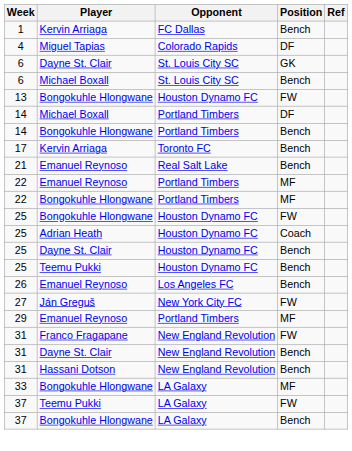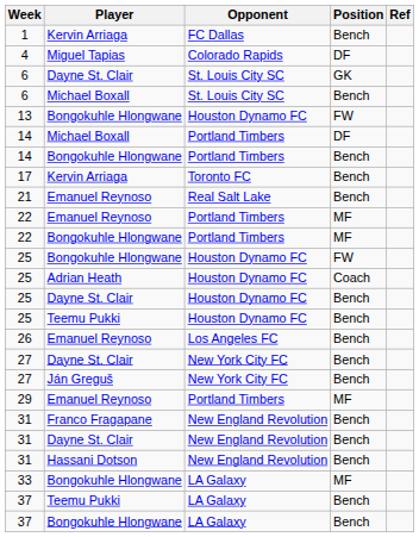+ row: 27 | Dayne St. Clair | New York City FC | Bench
27 / Ján Greguš | Position: FW -> Bench
31 / Franco Fragapane | Position: FW -> Bench
37 / Teemu Pukki | Position: FW -> Bench
